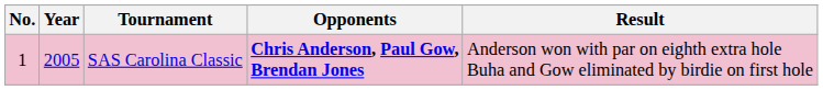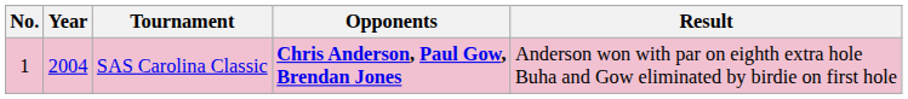SAS Carolina Classic | Year: 2005 -> 2004
